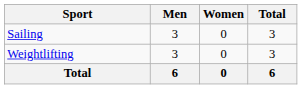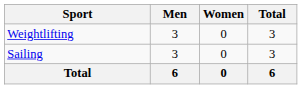rows swapped: Sailing <-> Weightlifting
